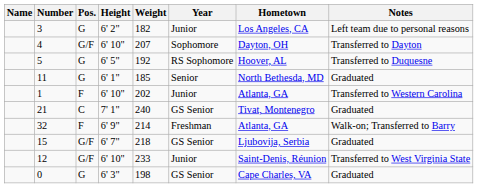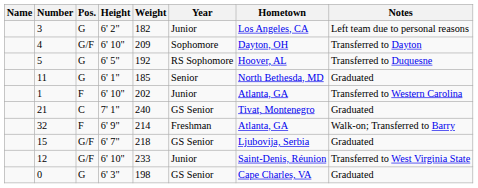4 | Weight: 207 -> 209
